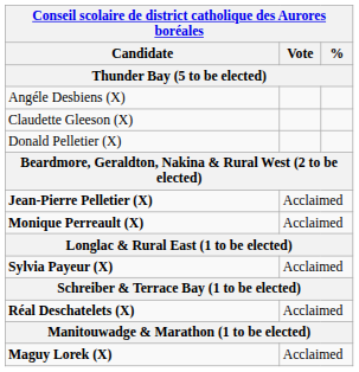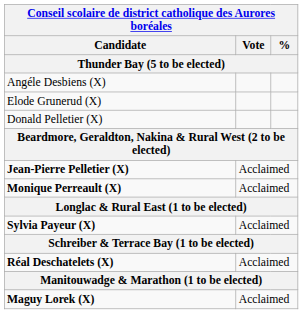- row: Claudette Gleeson (X)
+ row: Elode Grunerud (X)
